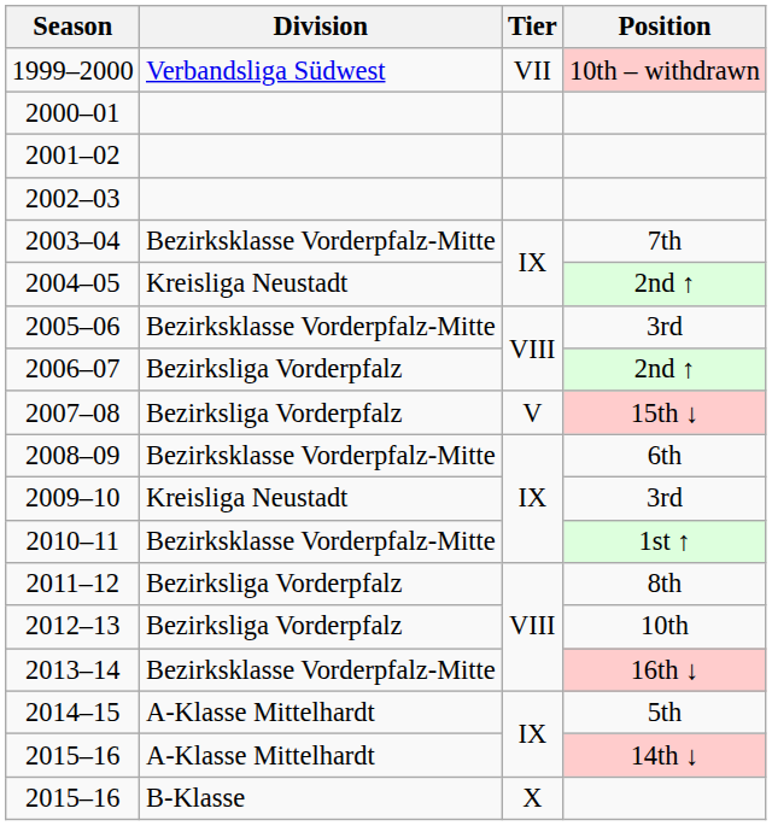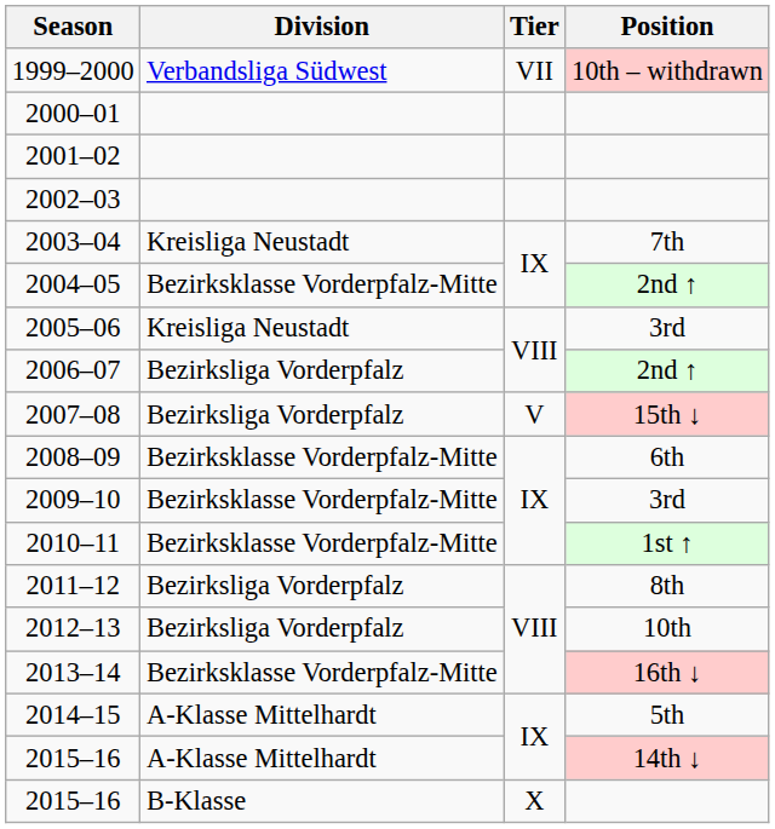2003–04 | Division: Bezirksklasse Vorderpfalz-Mitte -> Kreisliga Neustadt
2004–05 | Division: Kreisliga Neustadt -> Bezirksklasse Vorderpfalz-Mitte
2005–06 | Division: Bezirksklasse Vorderpfalz-Mitte -> Kreisliga Neustadt
2009–10 | Division: Kreisliga Neustadt -> Bezirksklasse Vorderpfalz-Mitte
